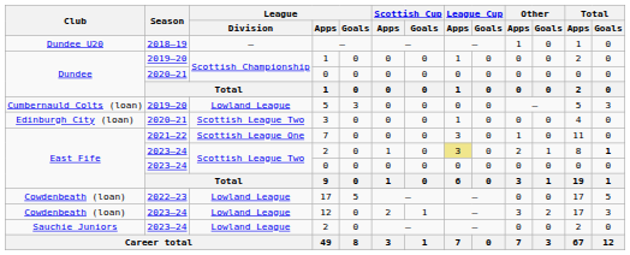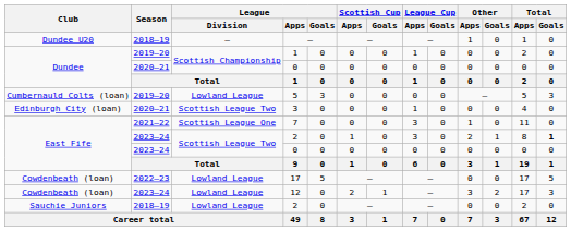East Fife / 2 | League Cup / Apps: khaki background -> no background
Sauchie Juniors / 2 | Season: 2023–24 -> 2018–19
